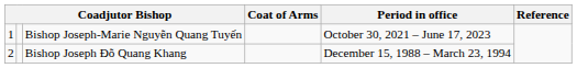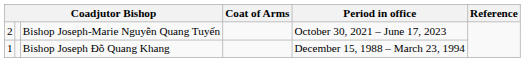Bishop Joseph-Marie Nguyễn Quang Tuyến | column 1: 1 -> 2
Bishop Joseph Đỗ Quang Khang | column 1: 2 -> 1
